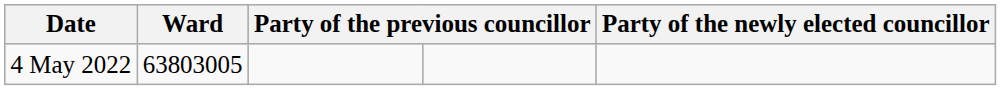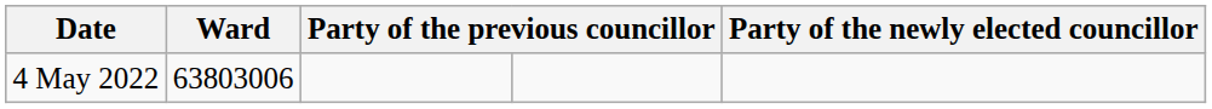4 May 2022 | Ward: 63803005 -> 63803006
